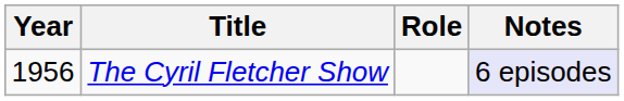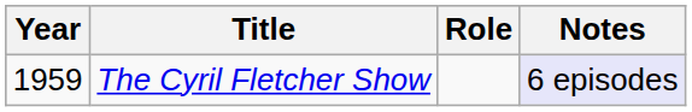The Cyril Fletcher Show | Year: 1956 -> 1959
